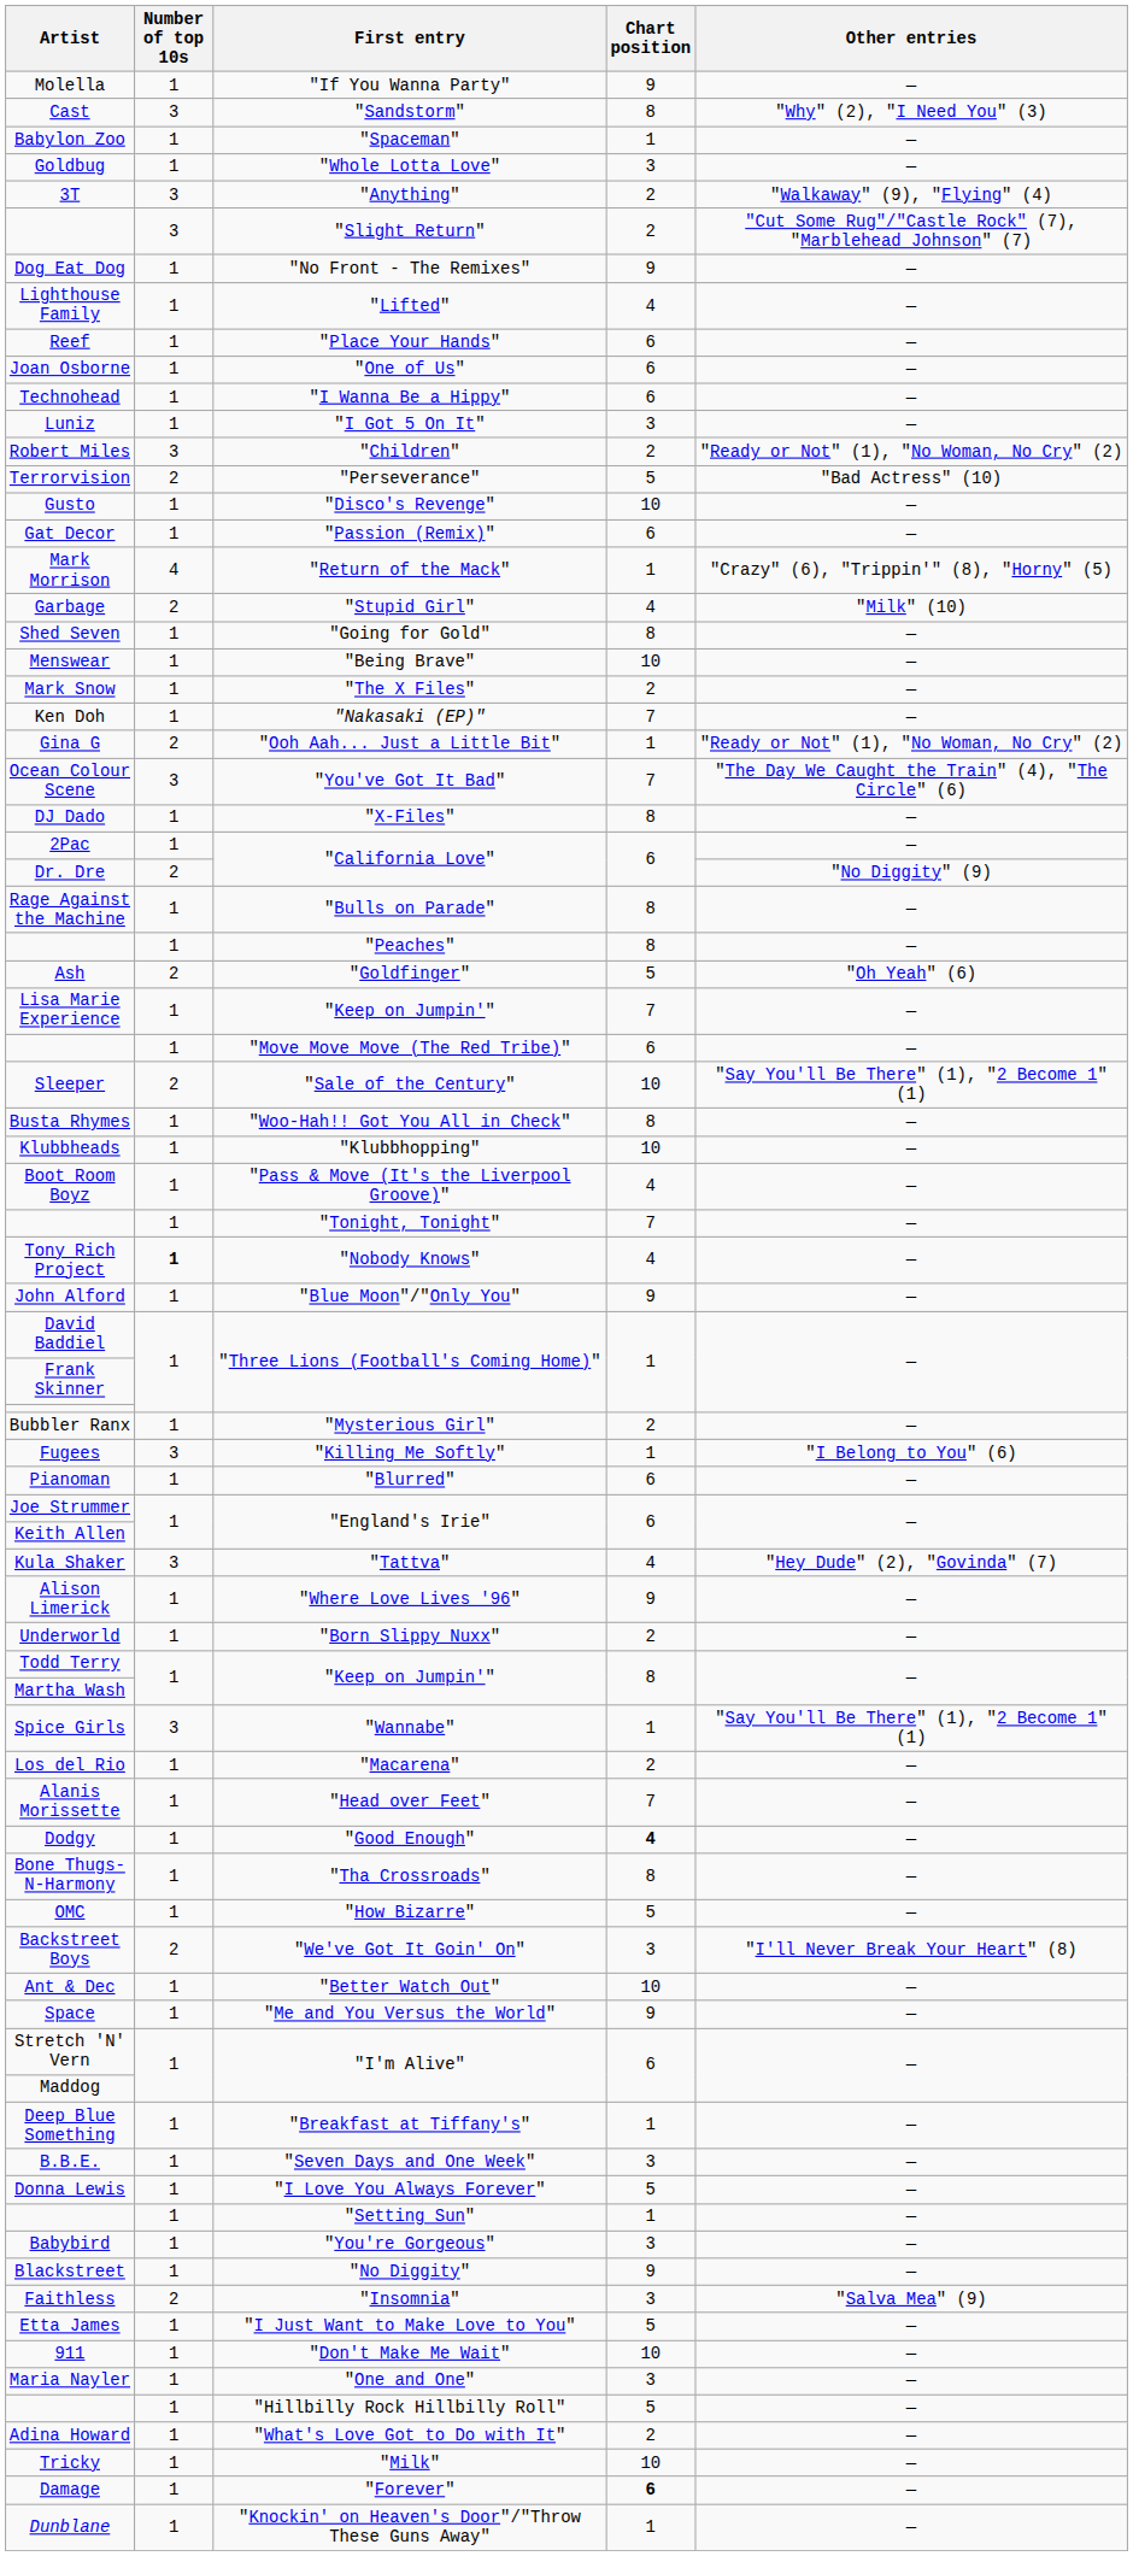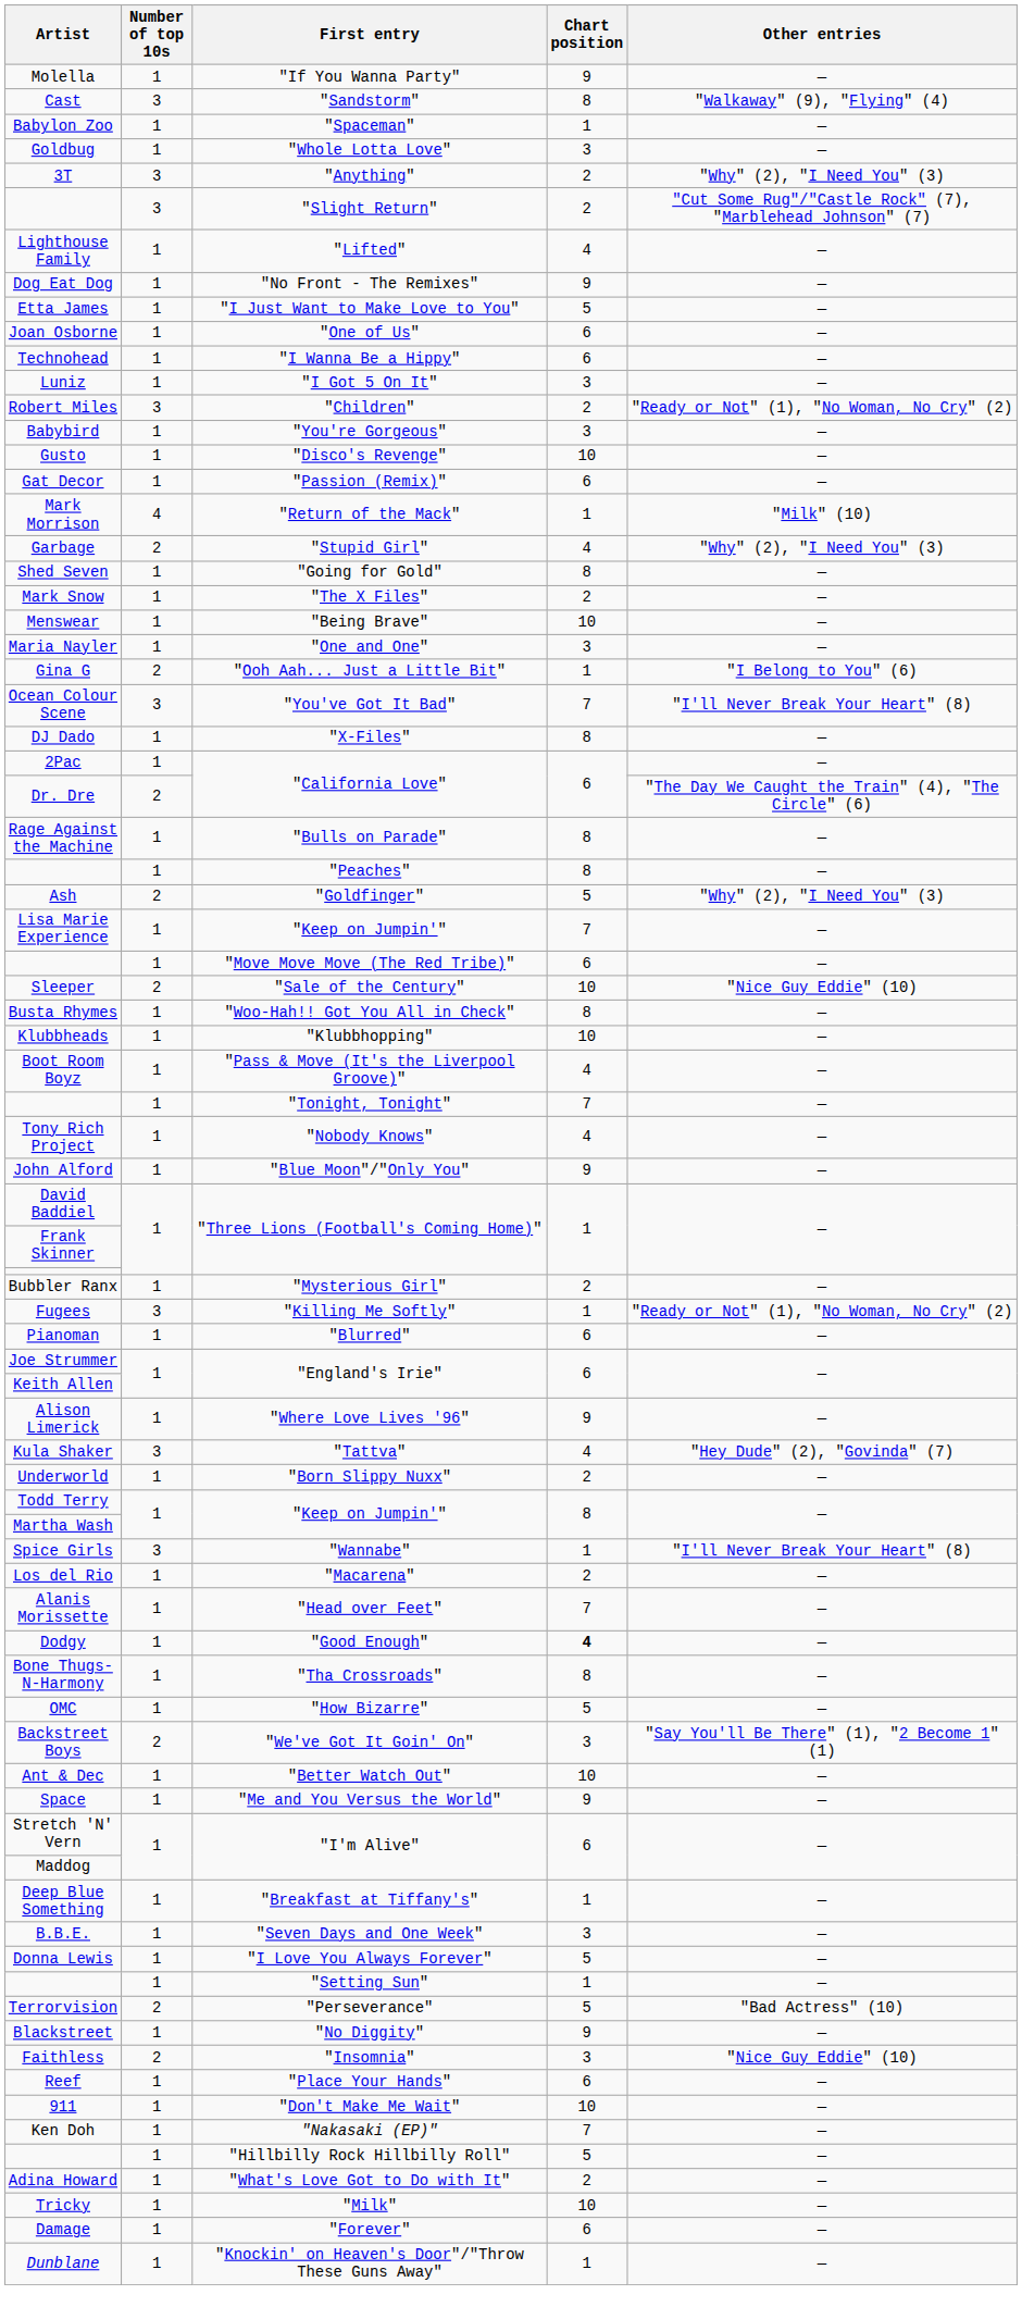Cast | Other entries: "Why" (2), "I Need You" (3) -> "Walkaway" (9), "Flying" (4)
3T | Other entries: "Walkaway" (9), "Flying" (4) -> "Why" (2), "I Need You" (3)
rows swapped: Dog Eat Dog <-> Lighthouse Family
rows swapped: Etta James <-> Reef
rows swapped: Terrorvision <-> Babybird
Mark Morrison | Other entries: "Crazy" (6), "Trippin'" (8), "Horny" (5) -> "Milk" (10)
Garbage | Other entries: "Milk" (10) -> "Why" (2), "I Need You" (3)
rows swapped: Menswear <-> Mark Snow
rows swapped: Ken Doh <-> Maria Nayler
Gina G | Other entries: "Ready or Not" (1), "No Woman, No Cry" (2) -> "I Belong to You" (6)
Ocean Colour Scene | Other entries: "The Day We Caught the Train" (4), "The Circle" (6) -> "I'll Never Break Your Heart" (8)
Dr. Dre | Other entries: "No Diggity" (9) -> "The Day We Caught the Train" (4), "The Circle" (6)
Ash | Other entries: "Oh Yeah" (6) -> "Why" (2), "I Need You" (3)
Sleeper | Other entries: "Say You'll Be There" (1), "2 Become 1" (1) -> "Nice Guy Eddie" (10)
Tony Rich Project | Number of top 10s: bold -> normal
Fugees | Other entries: "I Belong to You" (6) -> "Ready or Not" (1), "No Woman, No Cry" (2)
rows swapped: Kula Shaker <-> Alison Limerick
Spice Girls | Other entries: "Say You'll Be There" (1), "2 Become 1" (1) -> "I'll Never Break Your Heart" (8)
Backstreet Boys | Other entries: "I'll Never Break Your Heart" (8) -> "Say You'll Be There" (1), "2 Become 1" (1)
Faithless | Other entries: "Salva Mea" (9) -> "Nice Guy Eddie" (10)
Damage | Chart position: bold -> normal
